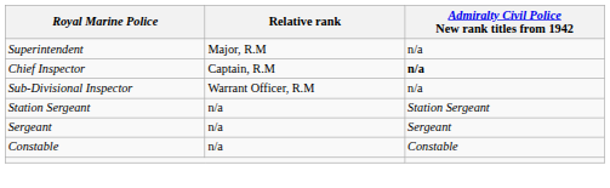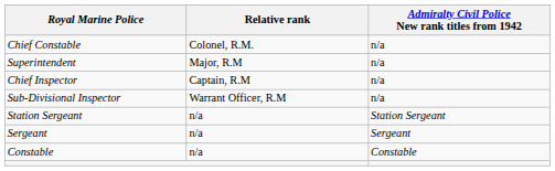+ row: Chief Constable | Colonel, R.M. | n/a
Chief Inspector | Admiralty Civil Police New rank titles from 1942: bold -> normal
